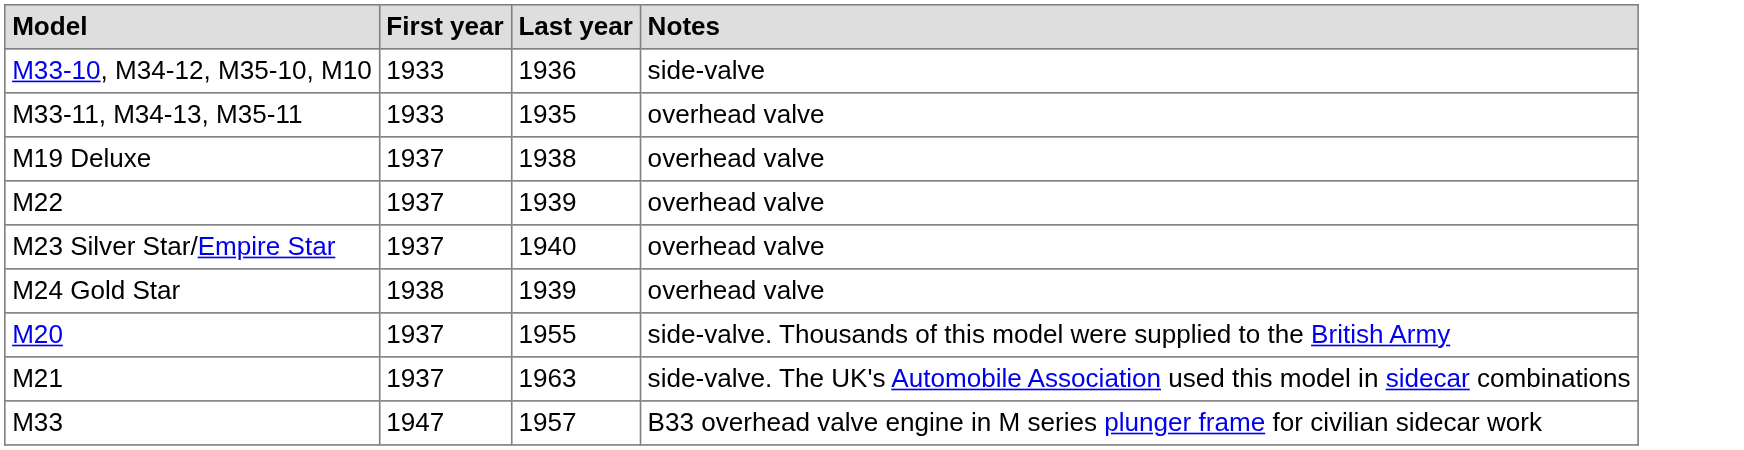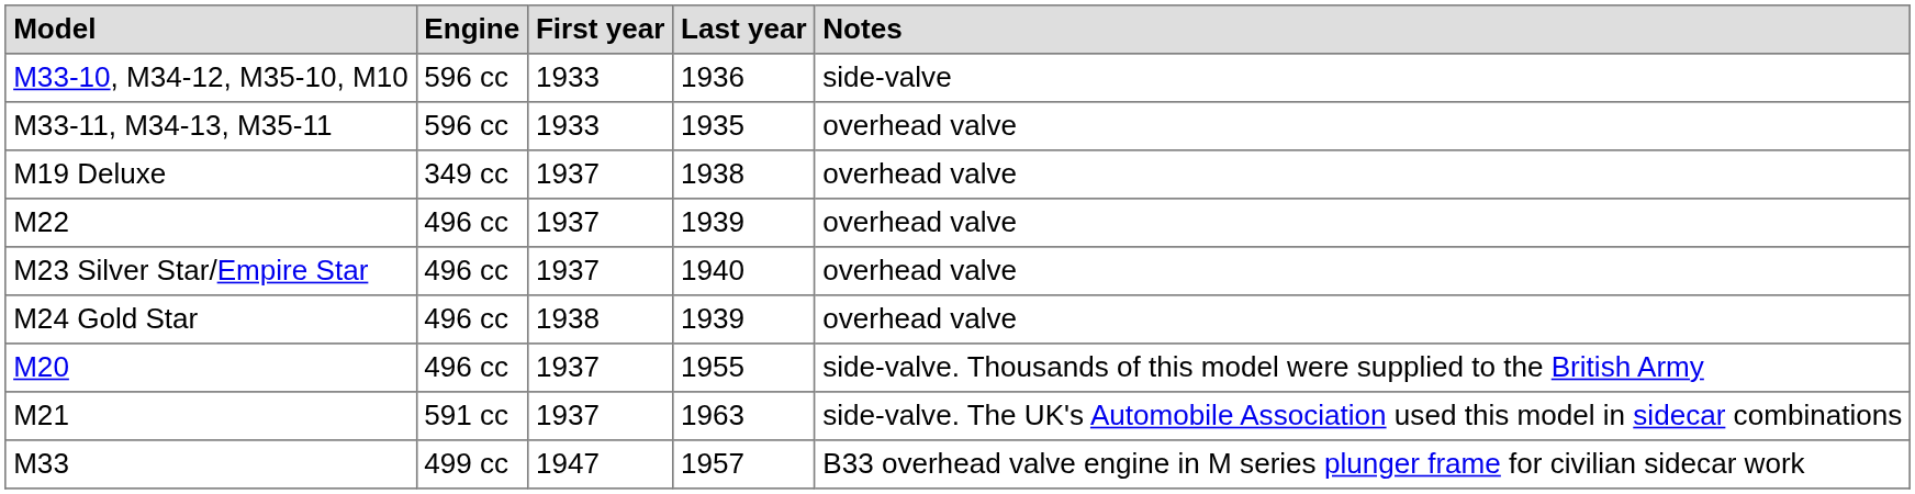+ column: Engine | 596 cc | 596 cc | 349 cc | 496 cc | 496 cc | 496 cc | 496 cc | 591 cc | 499 cc
